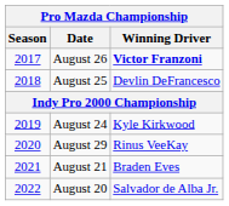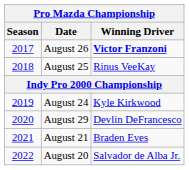August 25 | Winning Driver: Devlin DeFrancesco -> Rinus VeeKay
August 29 | Winning Driver: Rinus VeeKay -> Devlin DeFrancesco
